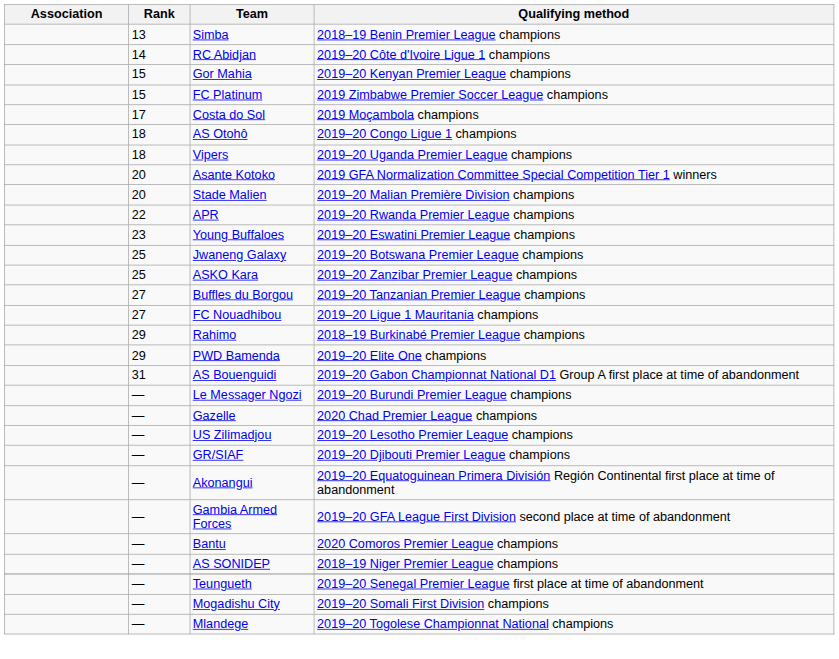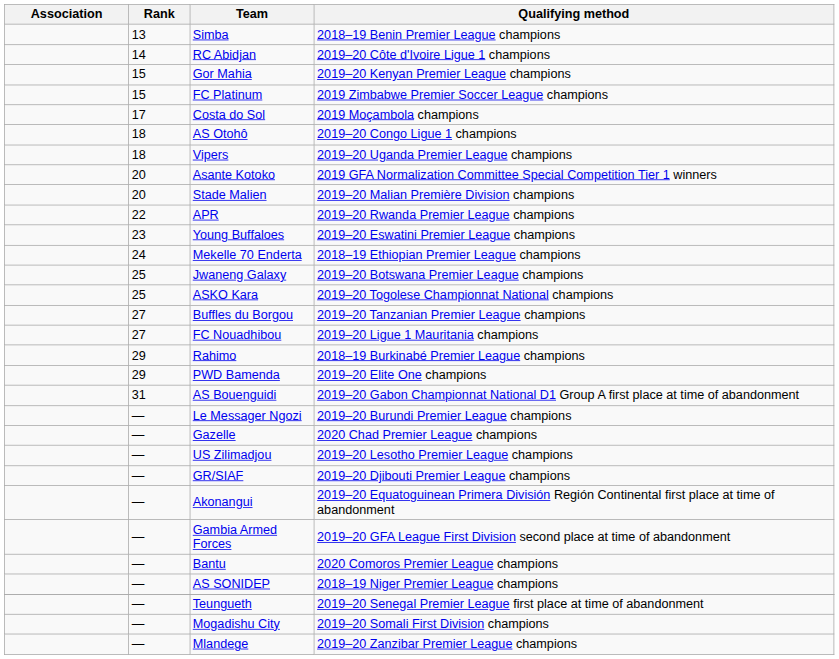+ row: 24 | Mekelle 70 Enderta | 2018–19 Ethiopian Premier League champions
ASKO Kara | Qualifying method: 2019–20 Zanzibar Premier League champions -> 2019–20 Togolese Championnat National champions
Mlandege | Qualifying method: 2019–20 Togolese Championnat National champions -> 2019–20 Zanzibar Premier League champions
